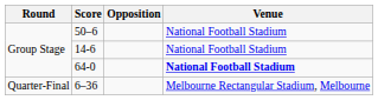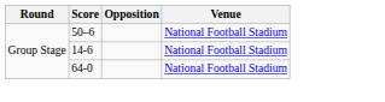64-0 | Venue: bold -> normal
- row: Quarter-Final | 6–36 | Melbourne Rectangular Stadium, Melbourne
